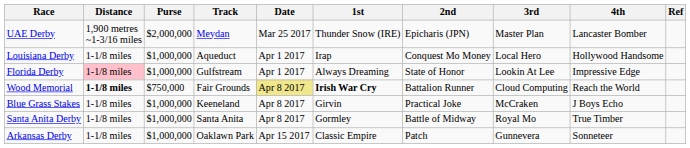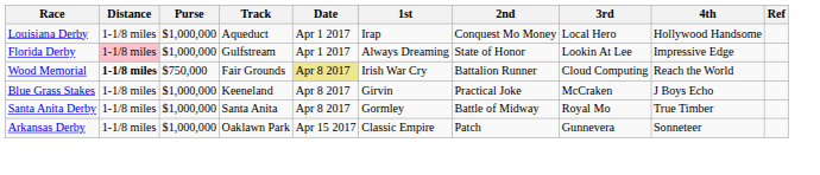- row: UAE Derby | 1,900 metres ~1-3/16 miles | $2,000,000 | Meydan | Mar 25 2017 | Thunder Snow (IRE) | Epicharis (JPN) | Master Plan | Lancaster Bomber
Wood Memorial | 1st: bold -> normal
